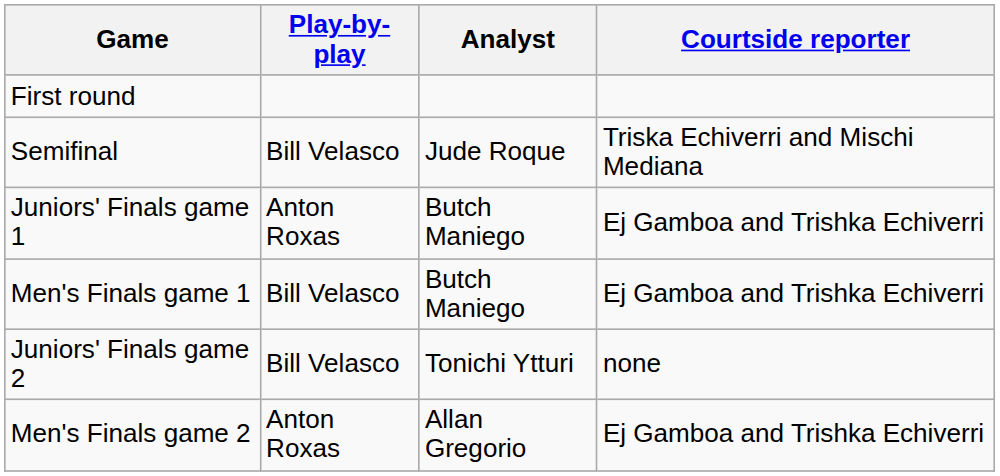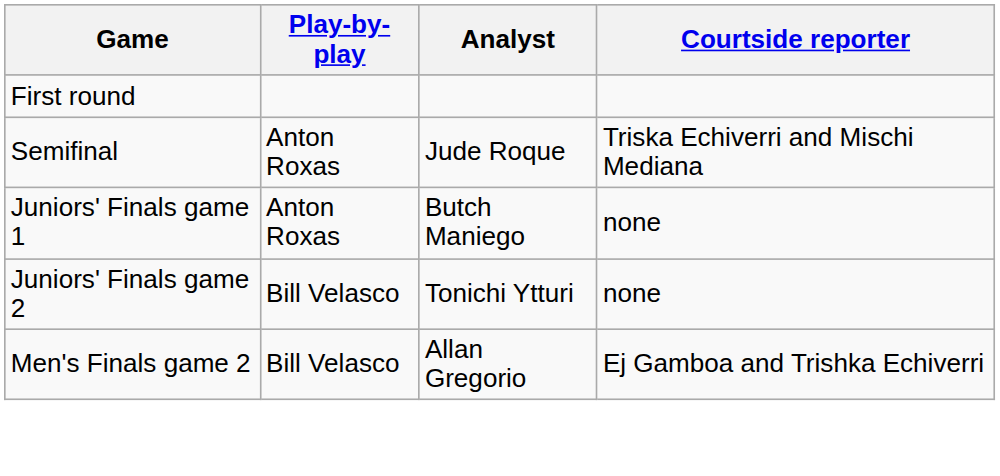Semifinal | Play-by-play: Bill Velasco -> Anton Roxas
Juniors' Finals game 1 | Courtside reporter: Ej Gamboa and Trishka Echiverri -> none
- row: Men's Finals game 1 | Bill Velasco | Butch Maniego | Ej Gamboa and Trishka Echiverri
Men's Finals game 2 | Play-by-play: Anton Roxas -> Bill Velasco
